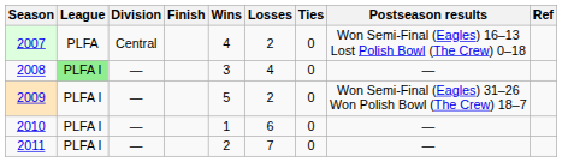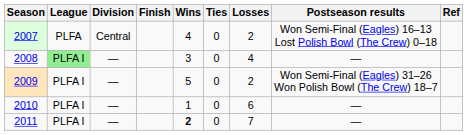columns swapped: Losses <-> Ties
2011 | Wins: normal -> bold
